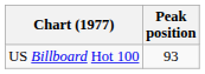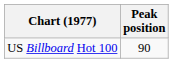US Billboard Hot 100 | Peak position: 93 -> 90
